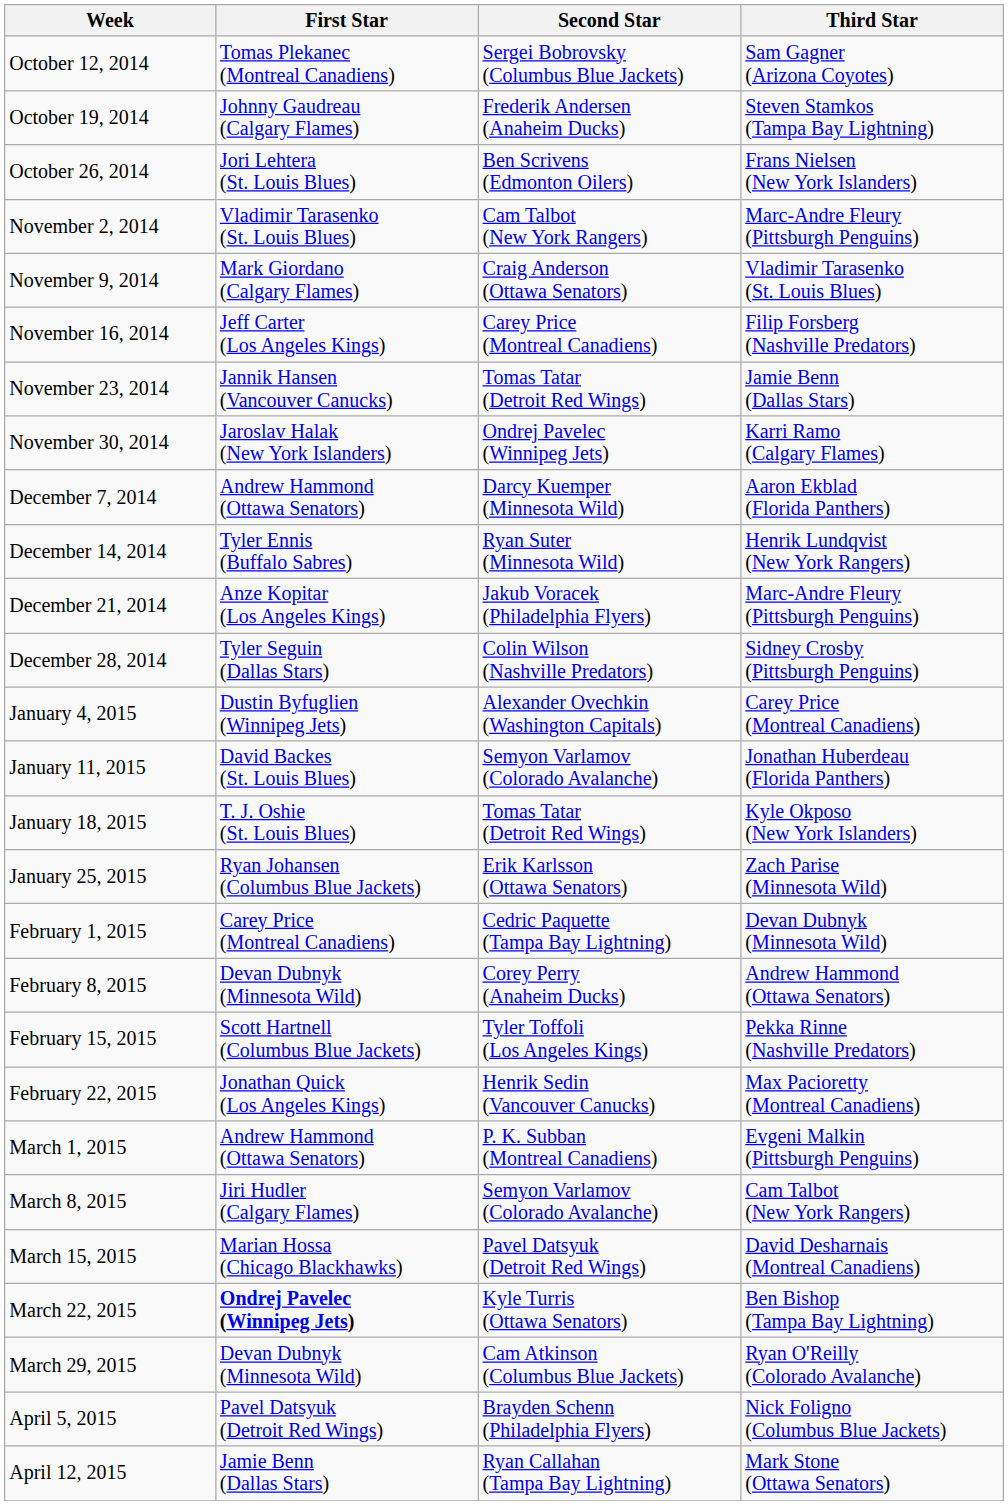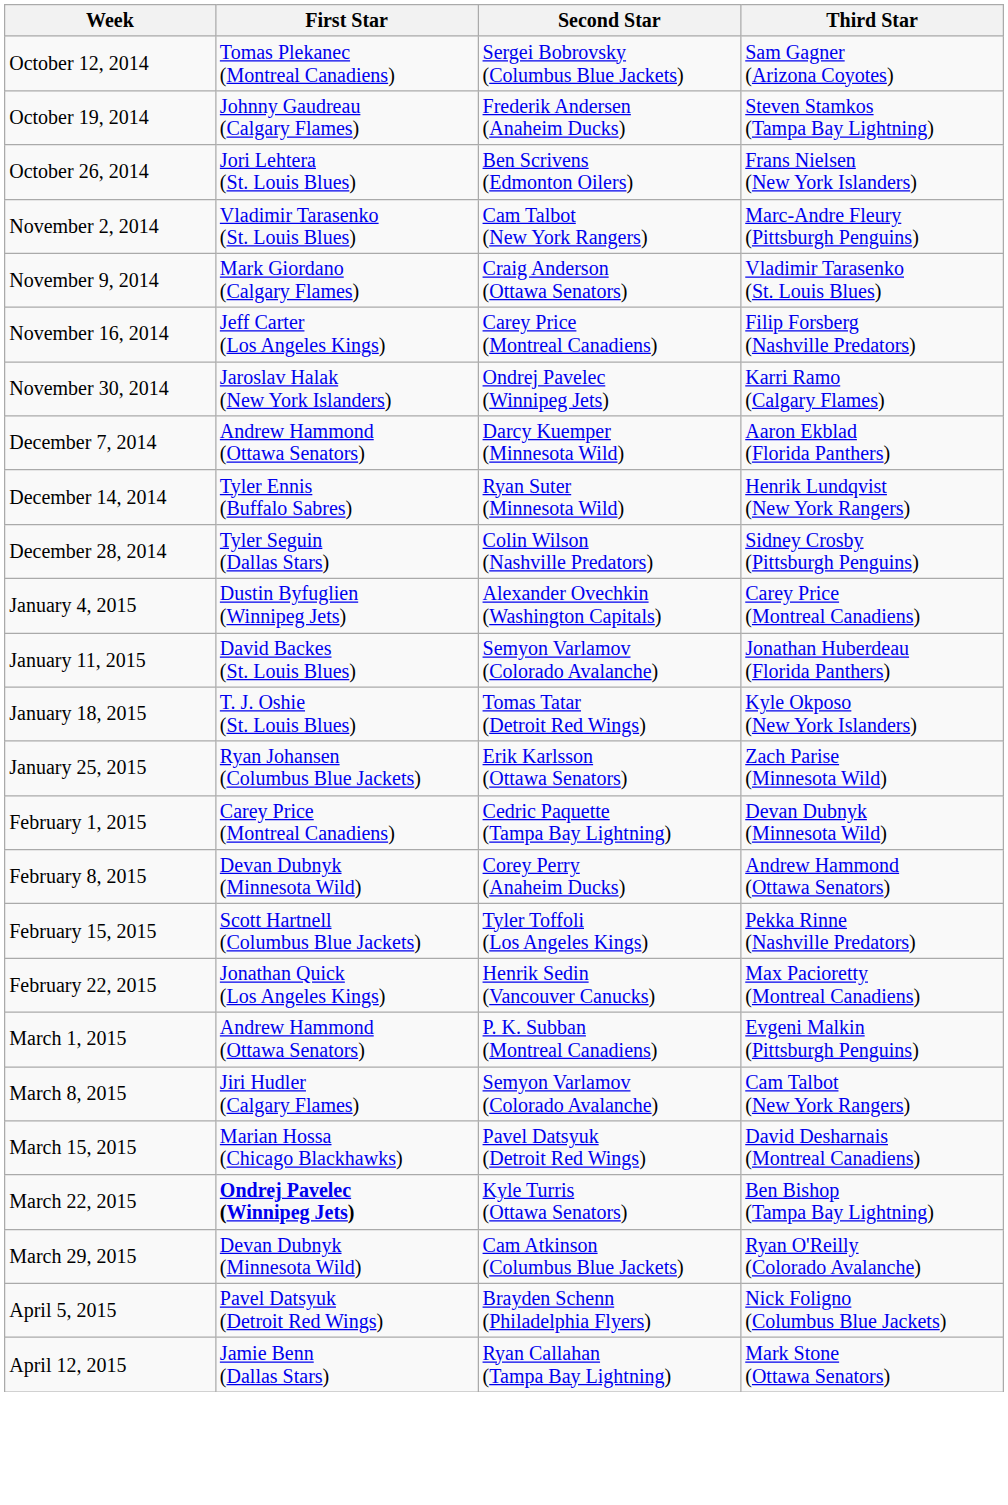- row: November 23, 2014 | Jannik Hansen (Vancouver Canucks) | Tomas Tatar (Detroit Red Wings) | Jamie Benn (Dallas Stars)
- row: December 21, 2014 | Anze Kopitar (Los Angeles Kings) | Jakub Voracek (Philadelphia Flyers) | Marc-Andre Fleury (Pittsburgh Penguins)
